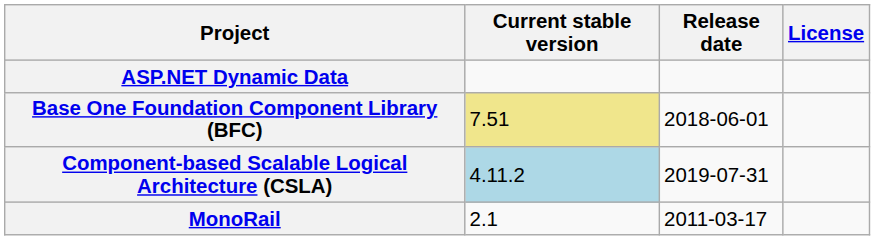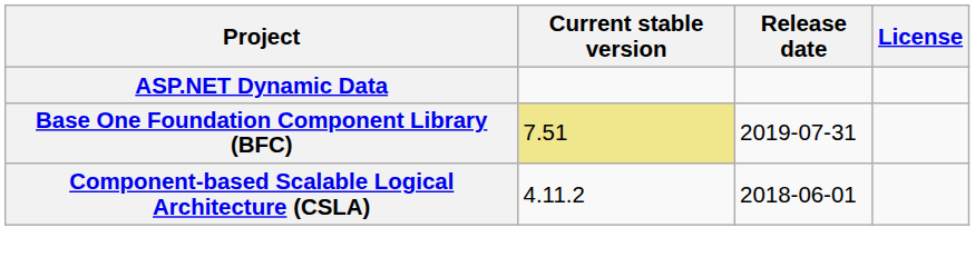Base One Foundation Component Library (BFC) | Release date: 2018-06-01 -> 2019-07-31
Component-based Scalable Logical Architecture (CSLA) | Current stable version: lightblue background -> no background
Component-based Scalable Logical Architecture (CSLA) | Release date: 2019-07-31 -> 2018-06-01
- row: MonoRail | 2.1 | 2011-03-17
